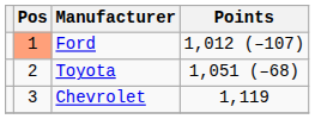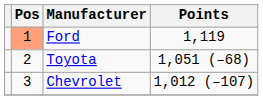Ford | Points: 1,012 (–107) -> 1,119
Chevrolet | Points: 1,119 -> 1,012 (–107)
